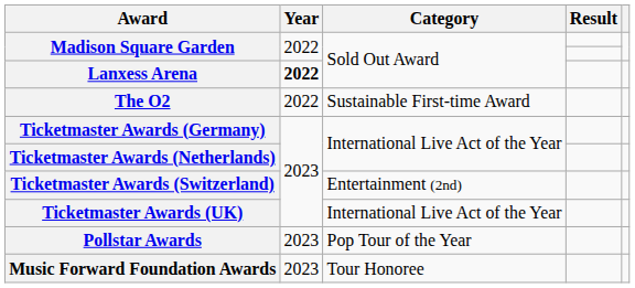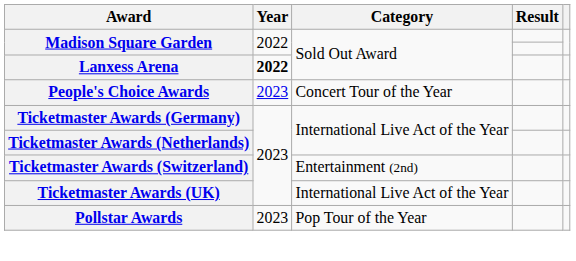- row: The O2 | 2022 | Sustainable First-time Award
+ row: People's Choice Awards | 2023 | Concert Tour of the Year
- row: Music Forward Foundation Awards | 2023 | Tour Honoree
